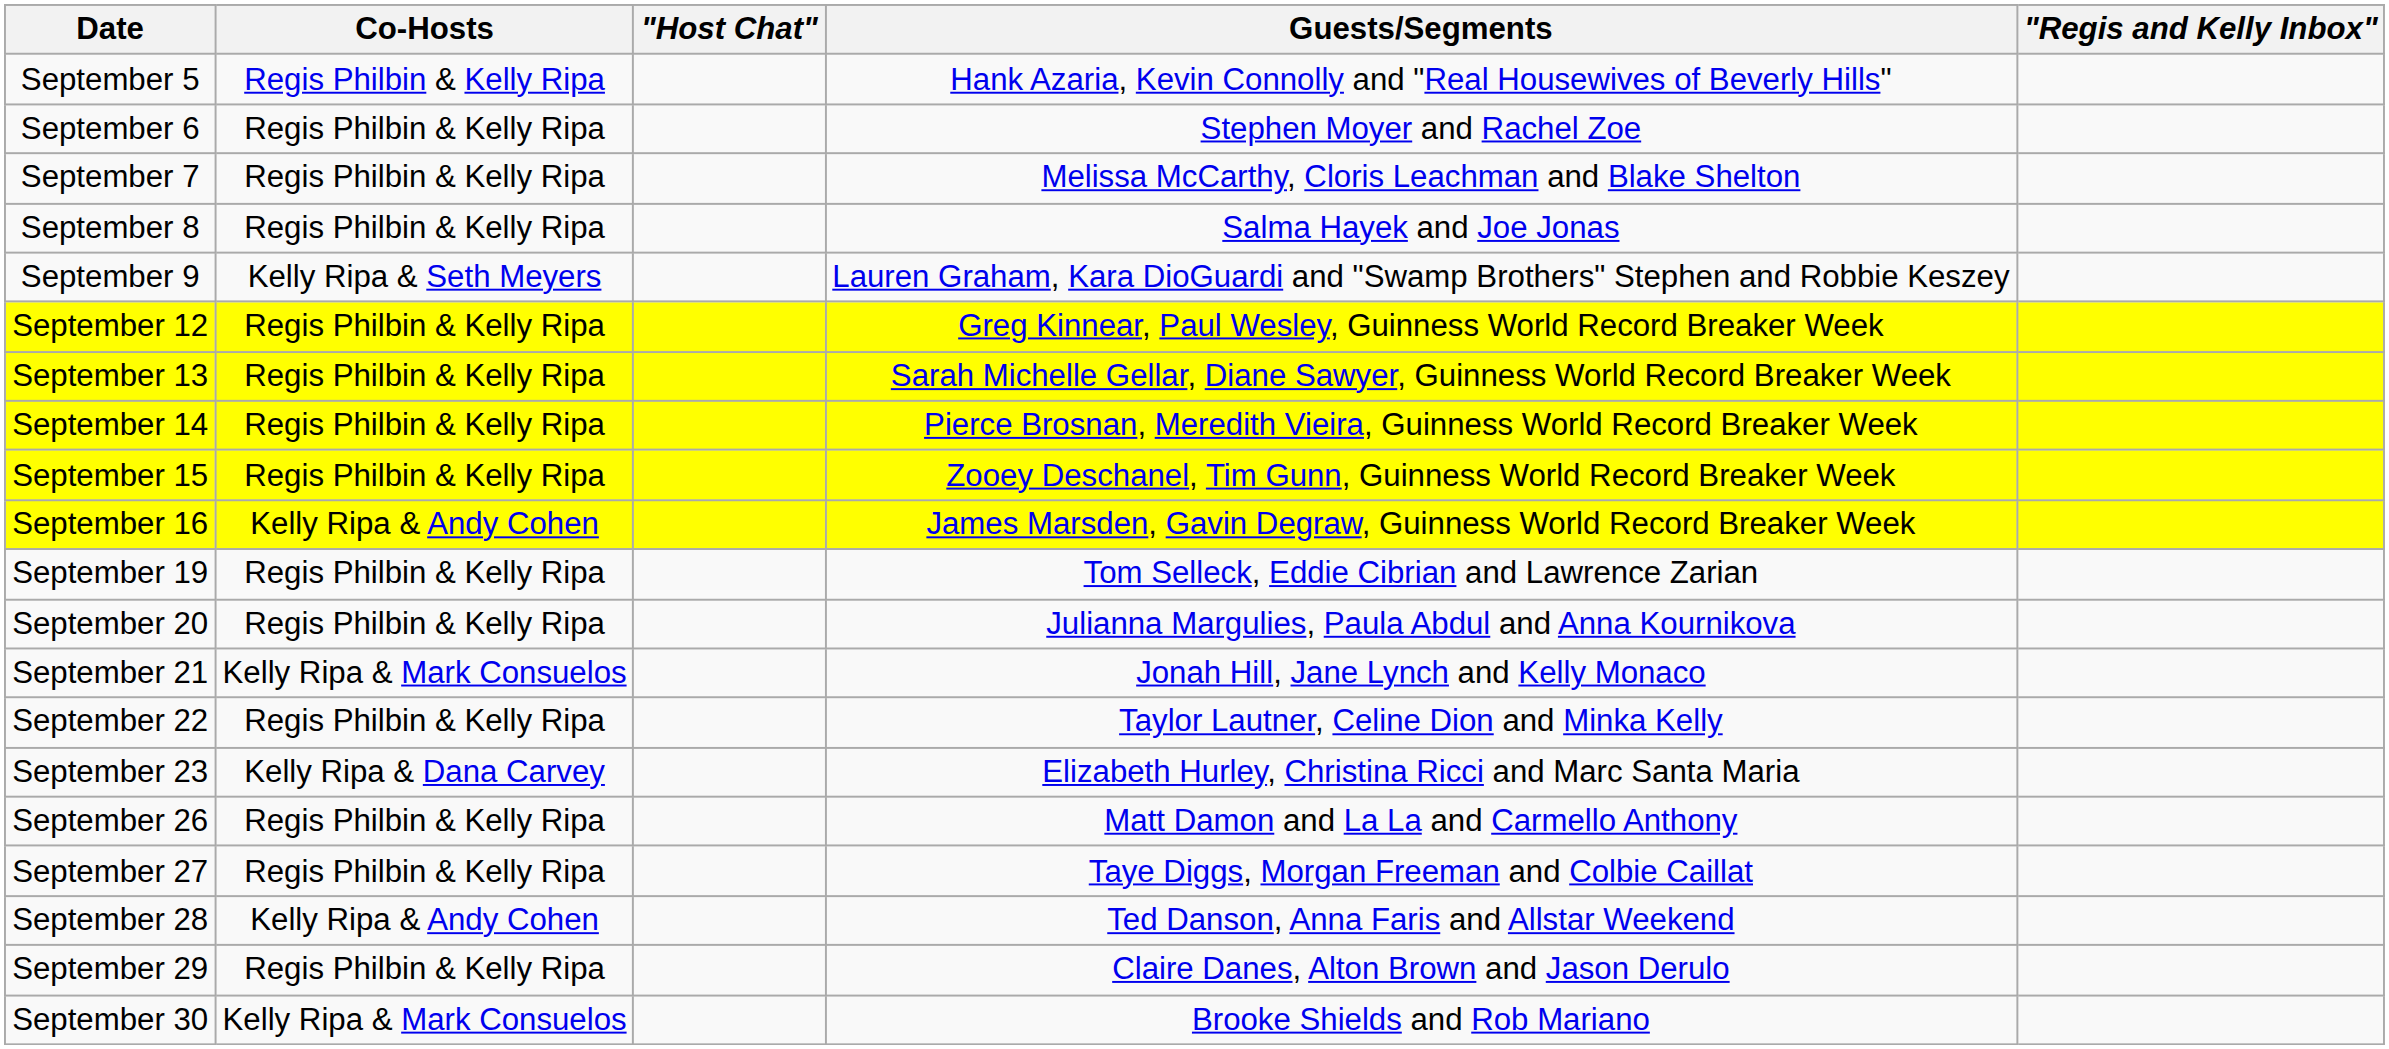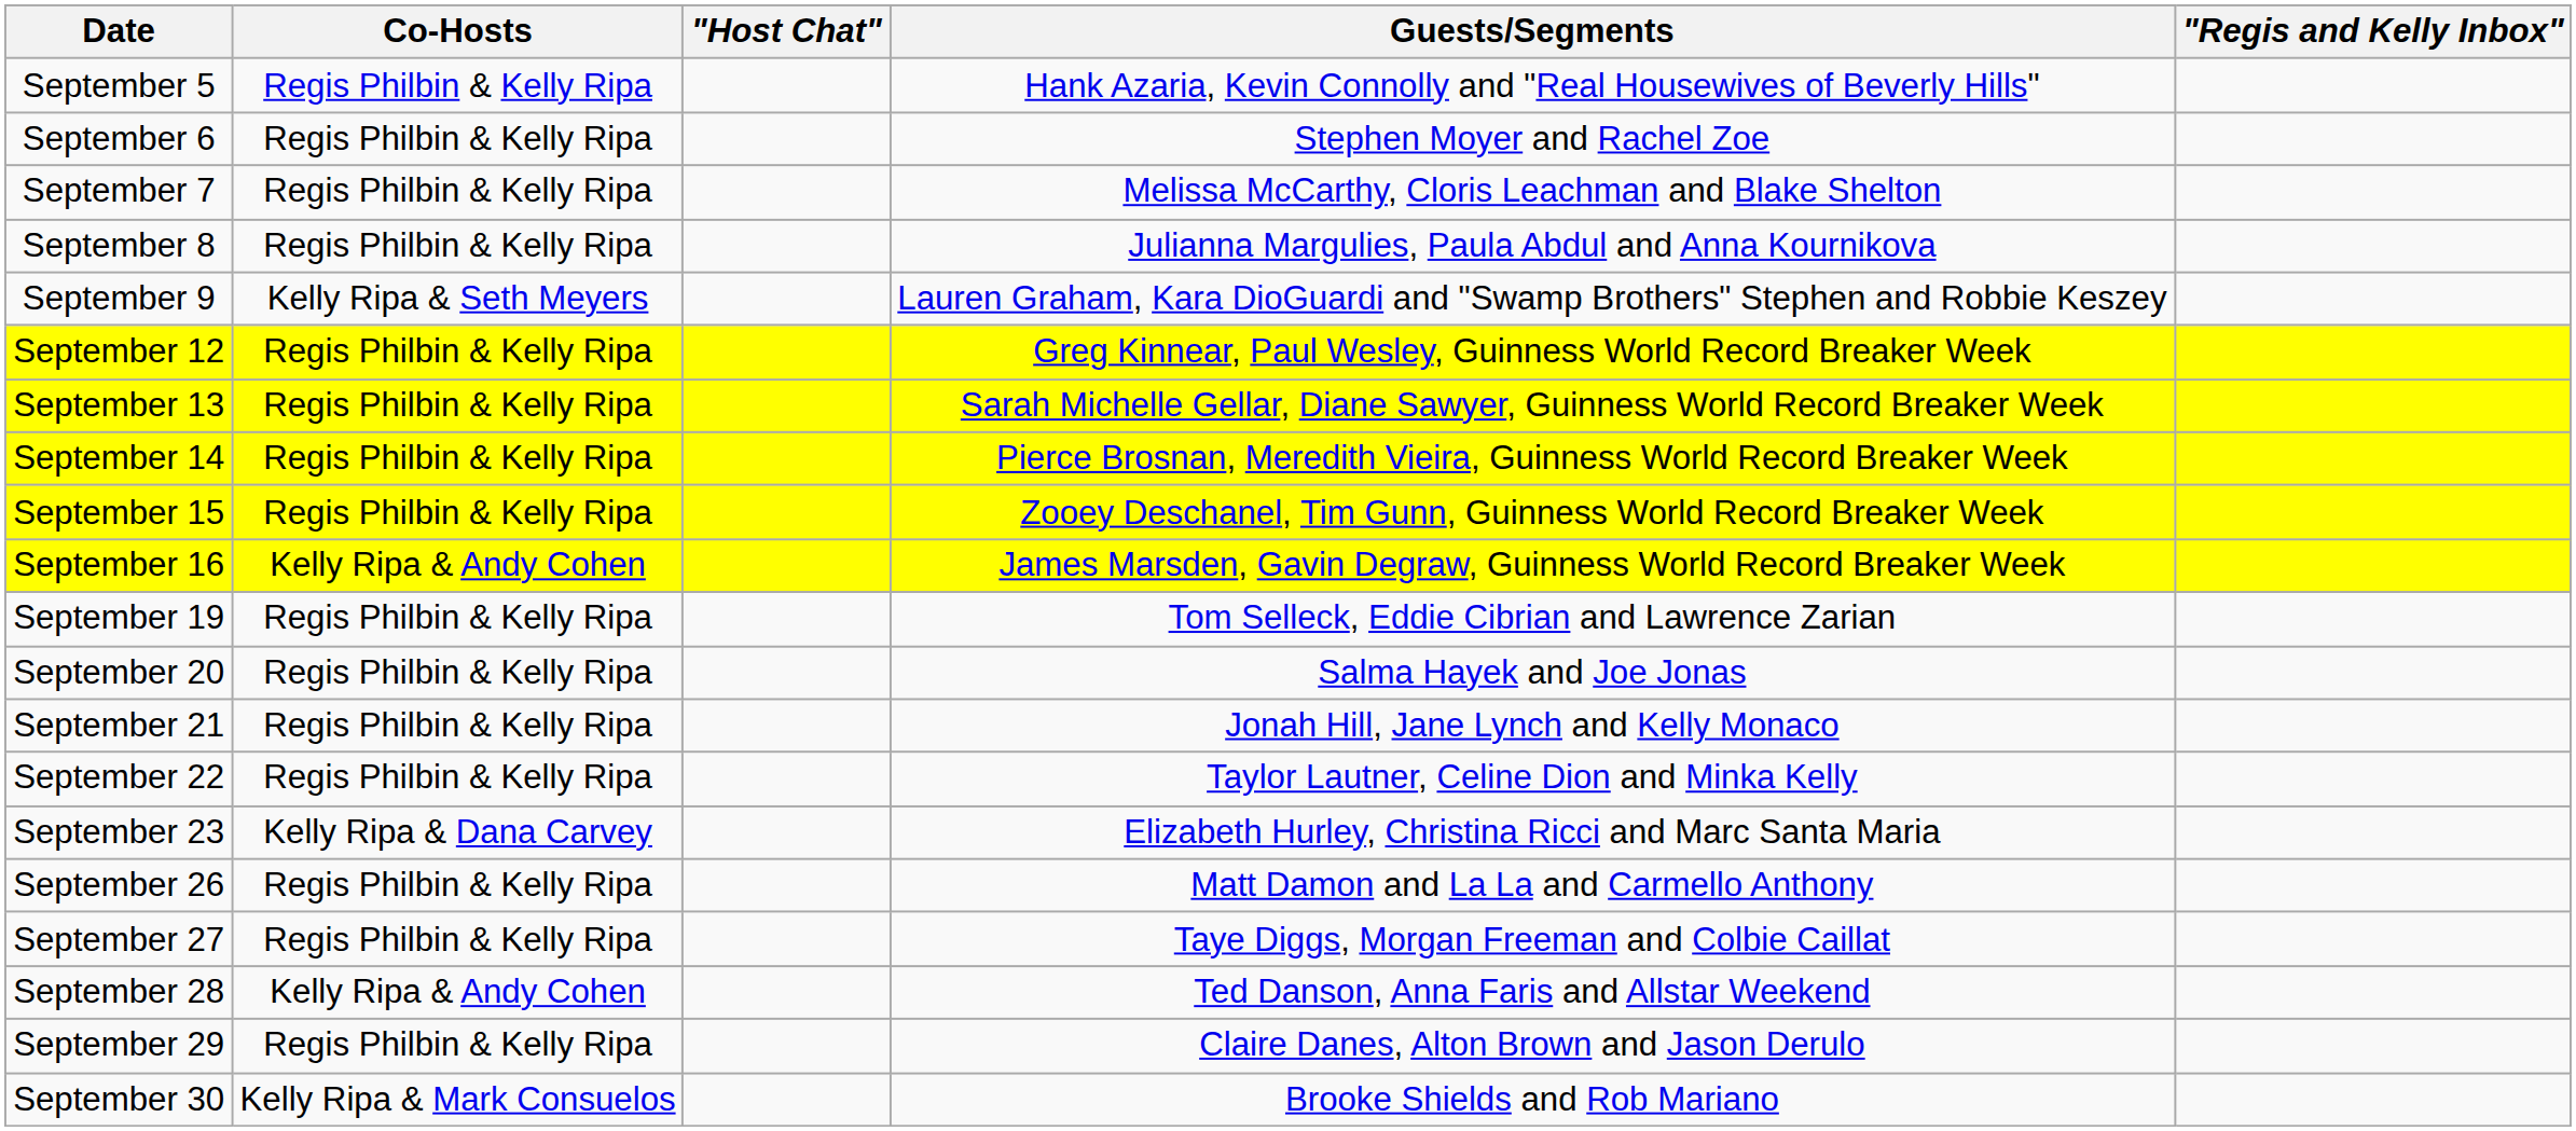September 8 | Guests/Segments: Salma Hayek and Joe Jonas -> Julianna Margulies, Paula Abdul and Anna Kournikova
September 20 | Guests/Segments: Julianna Margulies, Paula Abdul and Anna Kournikova -> Salma Hayek and Joe Jonas
September 21 | Co-Hosts: Kelly Ripa & Mark Consuelos -> Regis Philbin & Kelly Ripa
